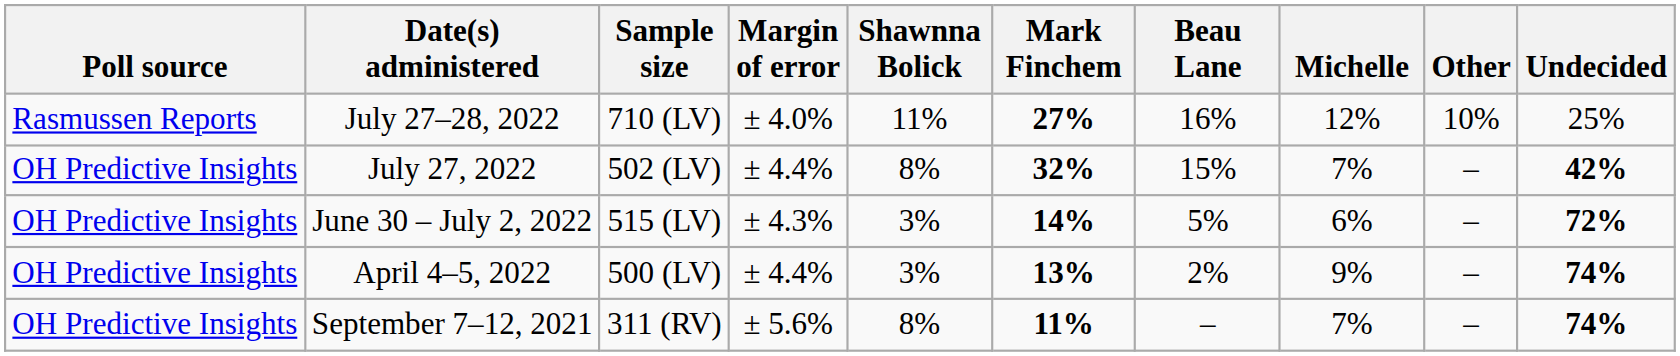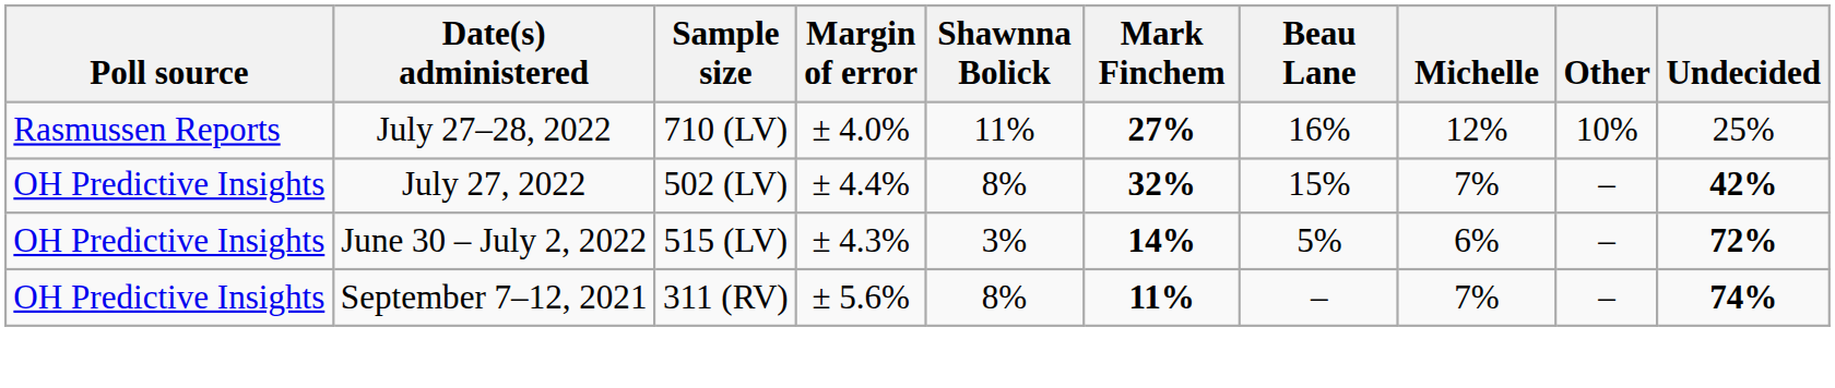- row: OH Predictive Insights | April 4–5, 2022 | 500 (LV) | ± 4.4% | 3% | 13% | 2% | 9% | – | 74%
